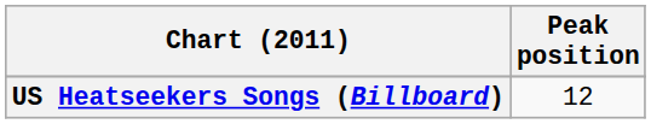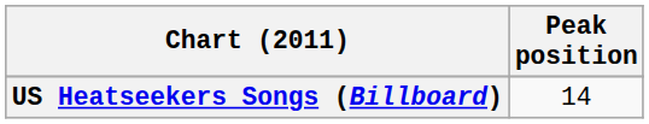US Heatseekers Songs (Billboard) | Peak position: 12 -> 14
